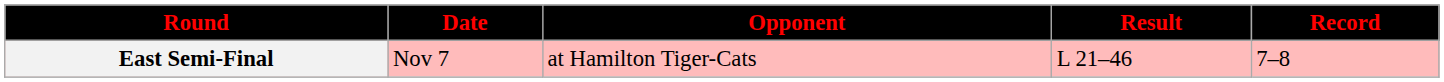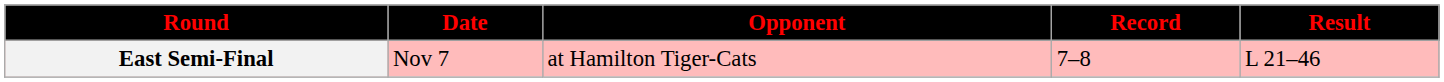columns swapped: Result <-> Record
